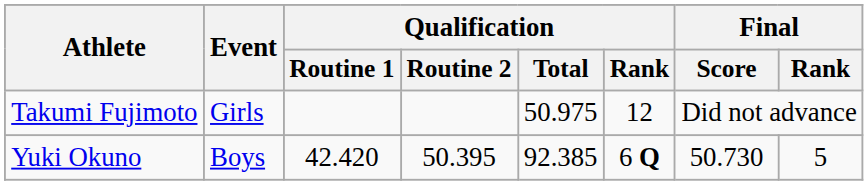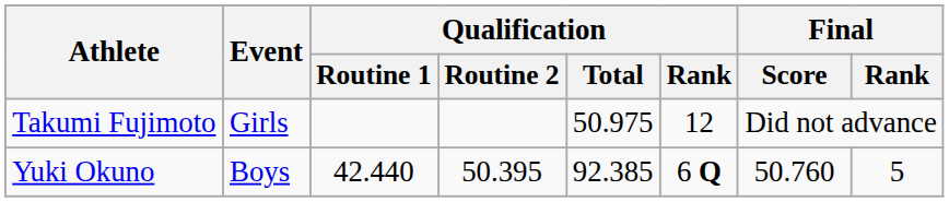Yuki Okuno | Qualification / Routine 1: 42.420 -> 42.440
Yuki Okuno | Final / Score: 50.730 -> 50.760
